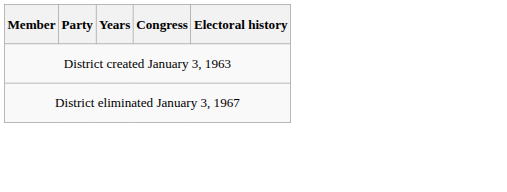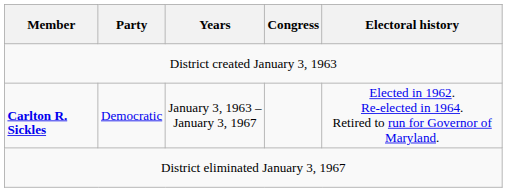+ row: Carlton R. Sickles | Democratic | January 3, 1963 – January 3, 1967 | Elected in 1962. Re-elected in 1964. Retired to run for Governor of Maryland.
